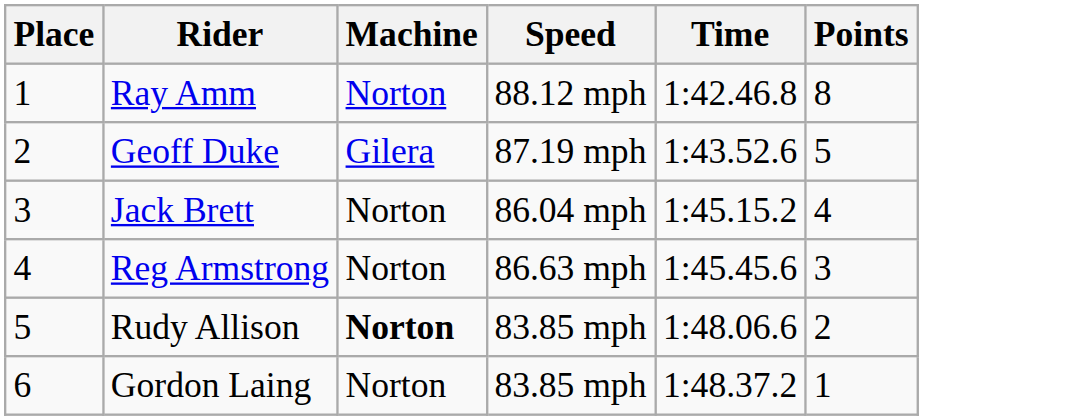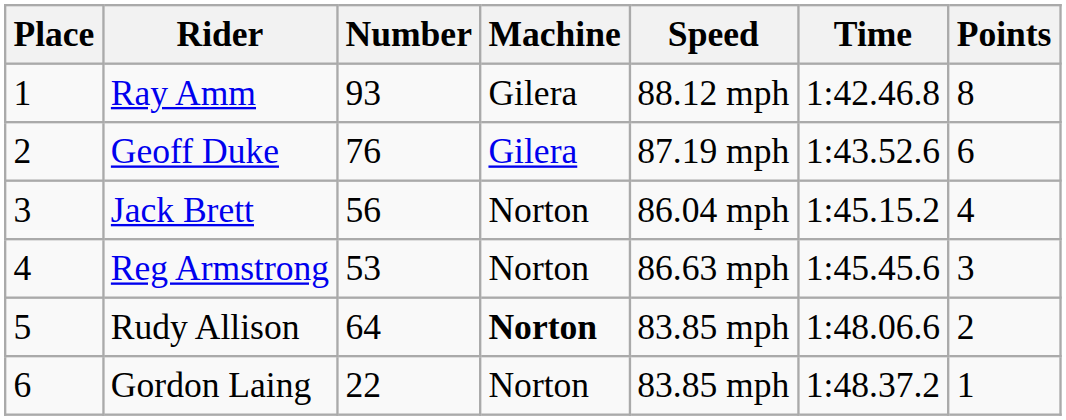+ column: Number | 93 | 76 | 56 | 53 | 64 | 22
Ray Amm | Machine: Norton -> Gilera
Geoff Duke | Points: 5 -> 6
